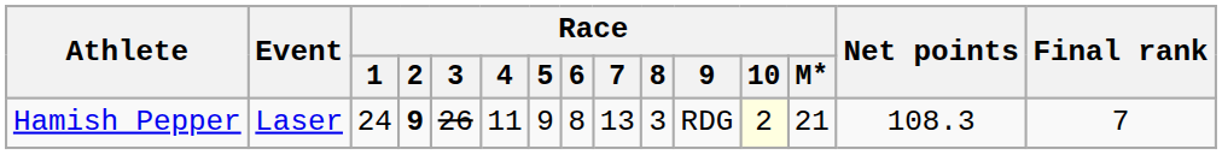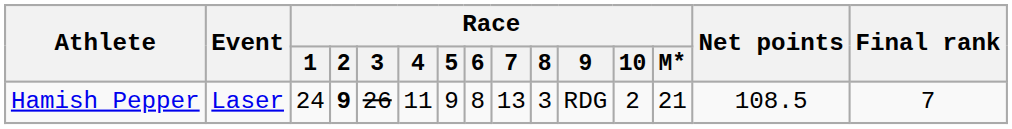Hamish Pepper | Race / 10: lightyellow background -> no background
Hamish Pepper | Net points: 108.3 -> 108.5
